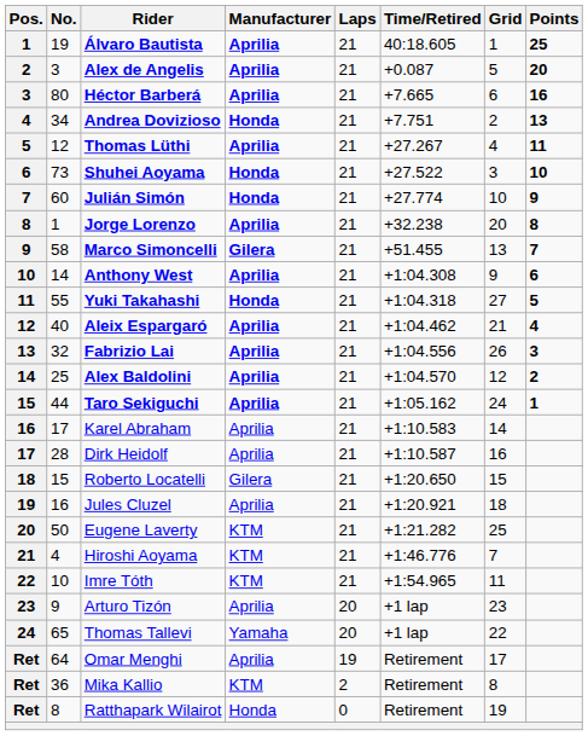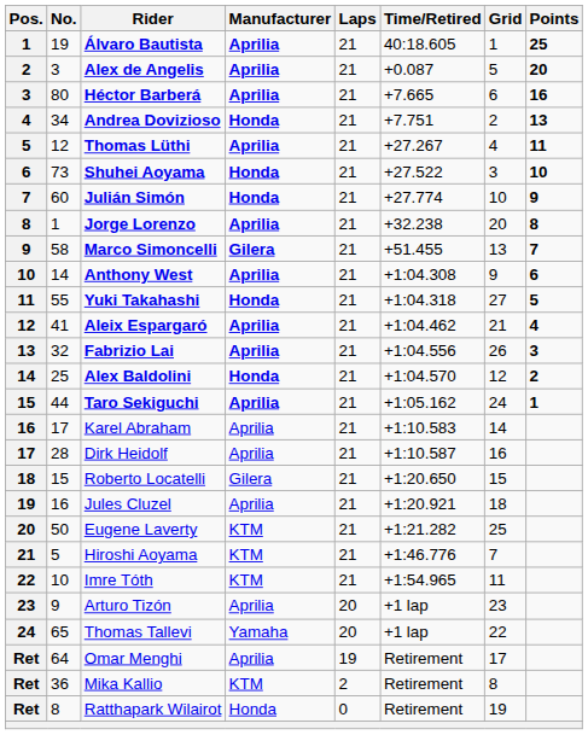Aleix Espargaró | No.: 40 -> 41
Alex Baldolini | Manufacturer: Aprilia -> Honda
Hiroshi Aoyama | No.: 4 -> 5
